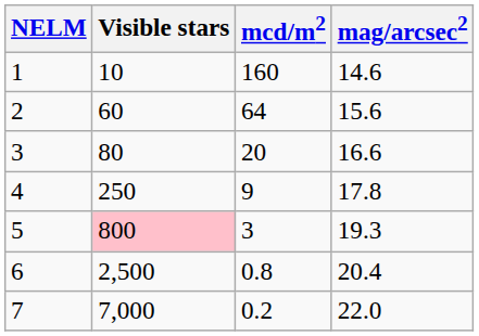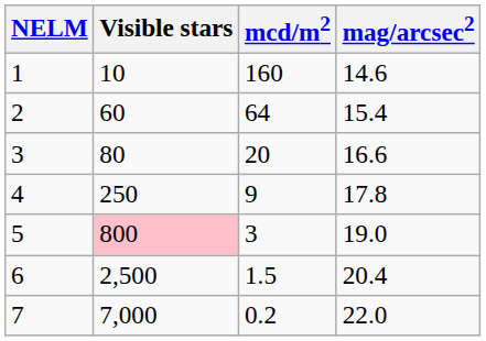2 | mag/arcsec2: 15.6 -> 15.4
5 | mag/arcsec2: 19.3 -> 19.0
6 | mcd/m2: 0.8 -> 1.5
